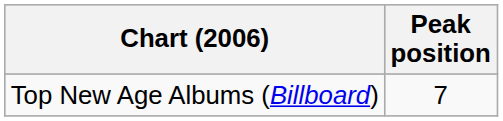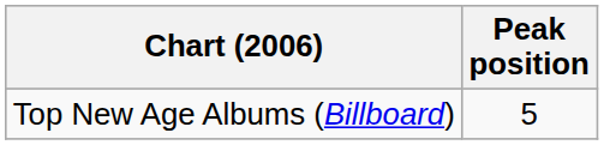Top New Age Albums (Billboard) | Peak position: 7 -> 5
